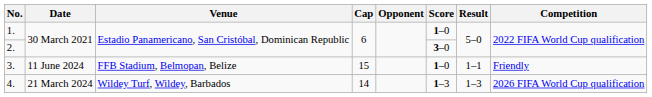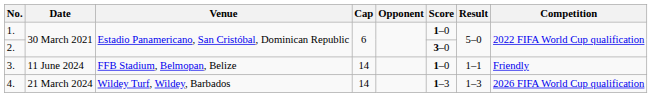3. | Cap: 15 -> 14
